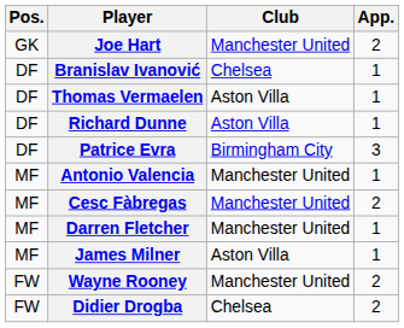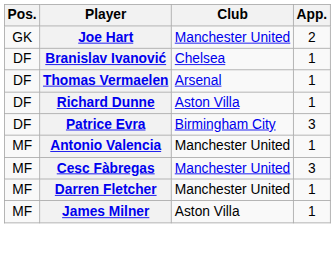Thomas Vermaelen | Club: Aston Villa -> Arsenal
Cesc Fàbregas | App.: 2 -> 3
- row: FW | Wayne Rooney | Manchester United | 2
- row: FW | Didier Drogba | Chelsea | 2
